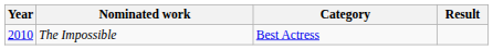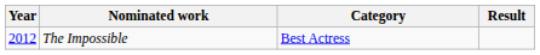The Impossible | Year: 2010 -> 2012
